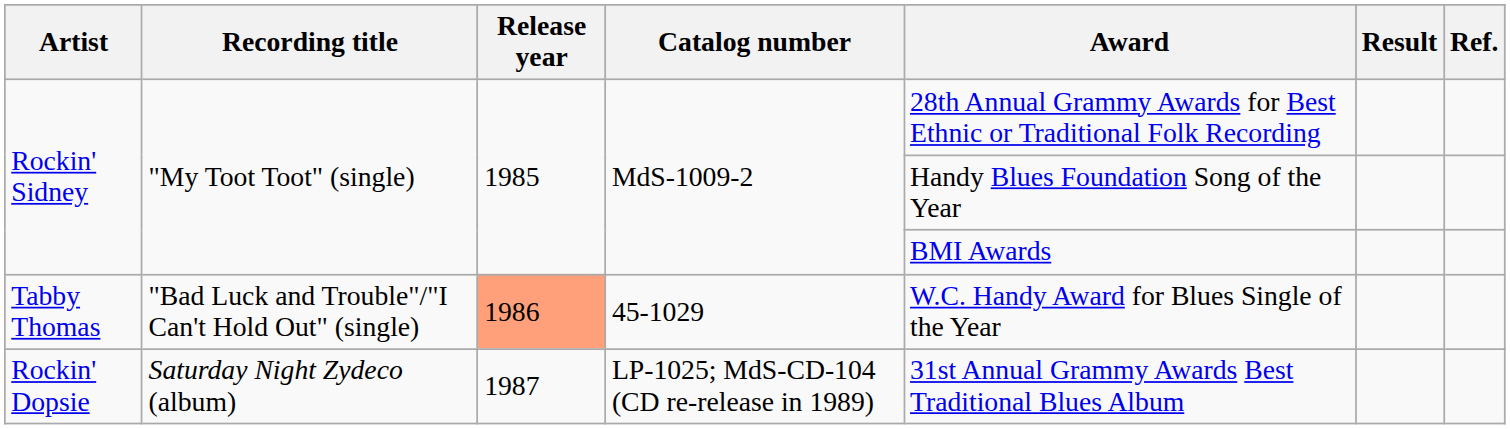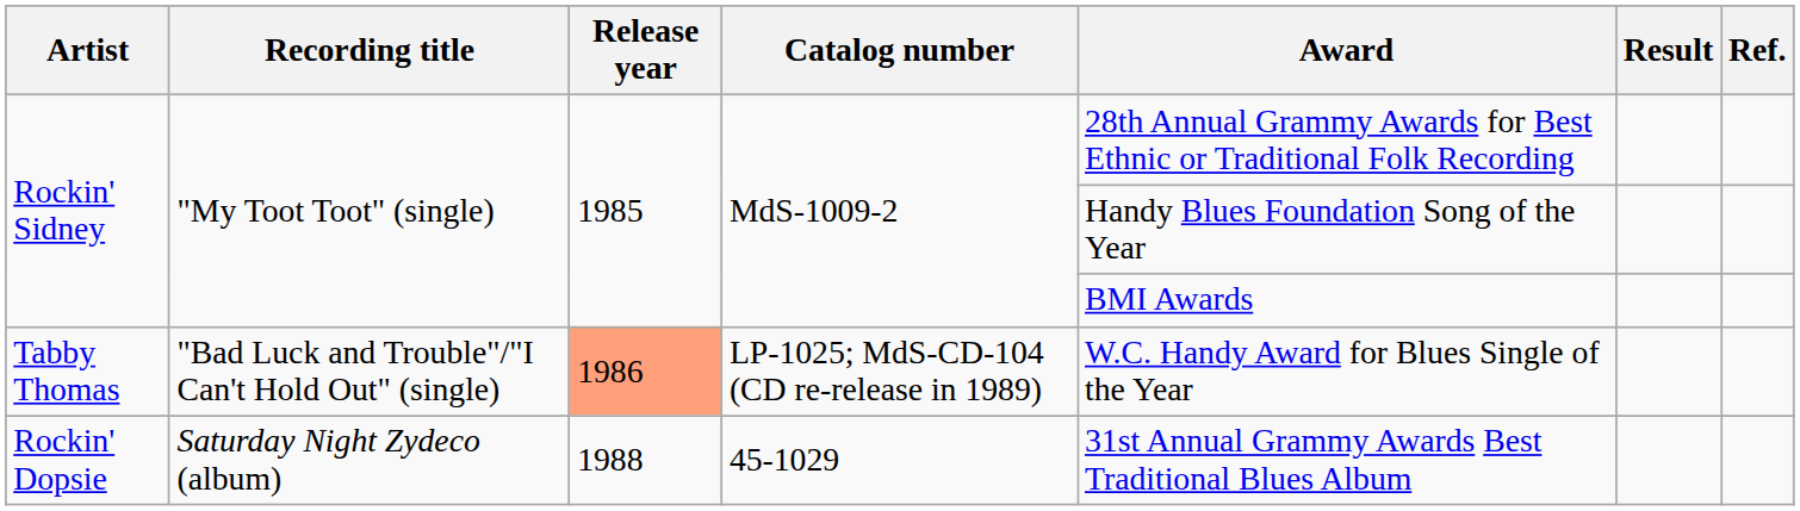Tabby Thomas | Catalog number: 45-1029 -> LP-1025; MdS-CD-104 (CD re-release in 1989)
Rockin' Dopsie | Release year: 1987 -> 1988
Rockin' Dopsie | Catalog number: LP-1025; MdS-CD-104 (CD re-release in 1989) -> 45-1029
